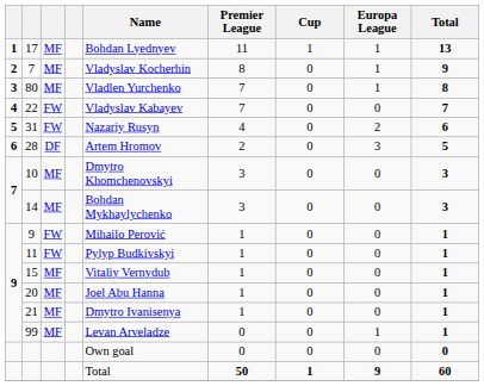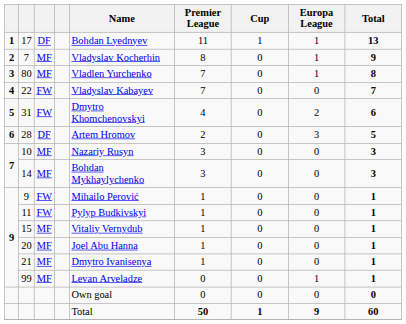17 | column 3: MF -> DF
31 | Name: Nazariy Rusyn -> Dmytro Khomchenovskyi
10 | Name: Dmytro Khomchenovskyi -> Nazariy Rusyn
